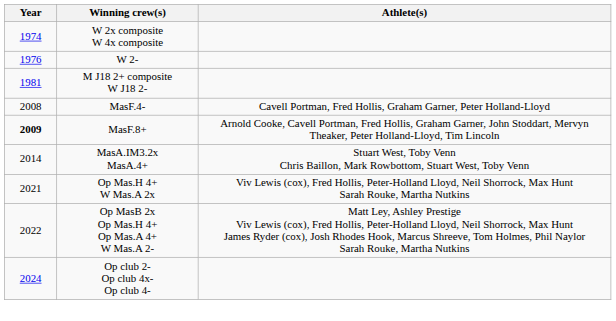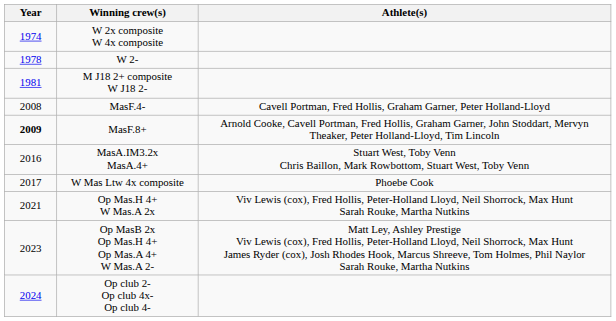W 2- | Year: 1976 -> 1978
MasA.IM3.2x MasA.4+ | Year: 2014 -> 2016
+ row: 2017 | W Mas Ltw 4x composite | Phoebe Cook
Op MasB 2x Op Mas.H 4+ Op Mas.A 4+ W Mas.A 2- | Year: 2022 -> 2023
